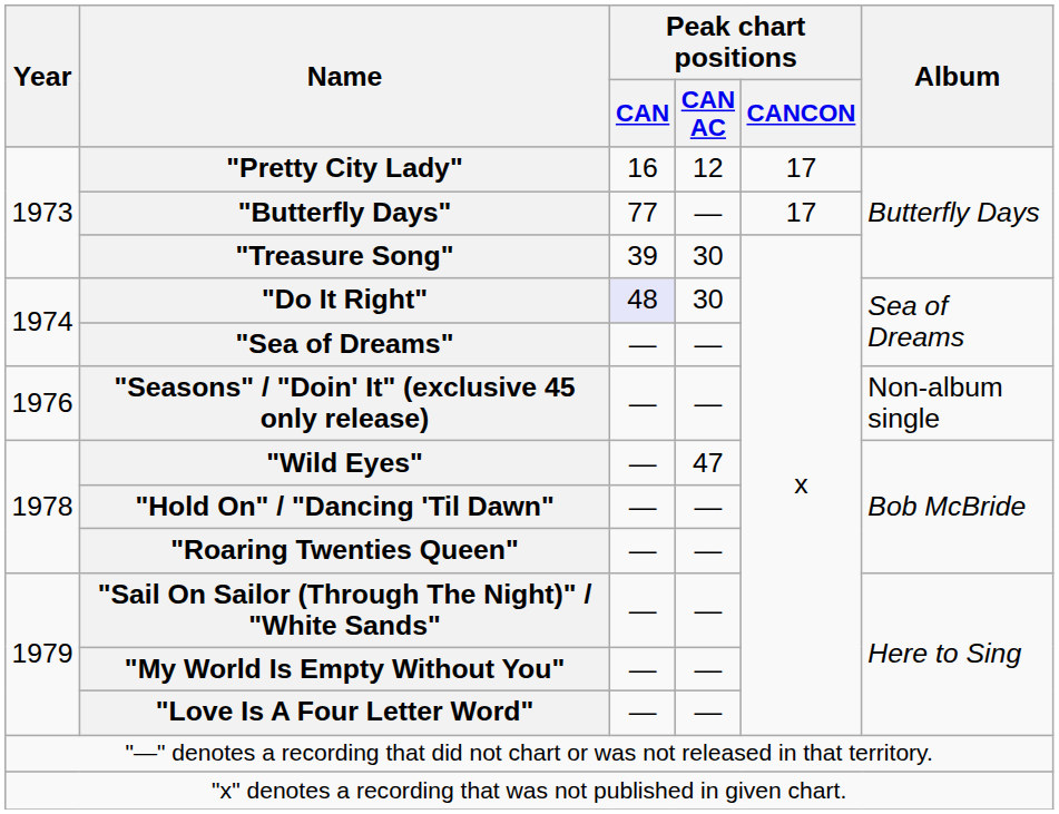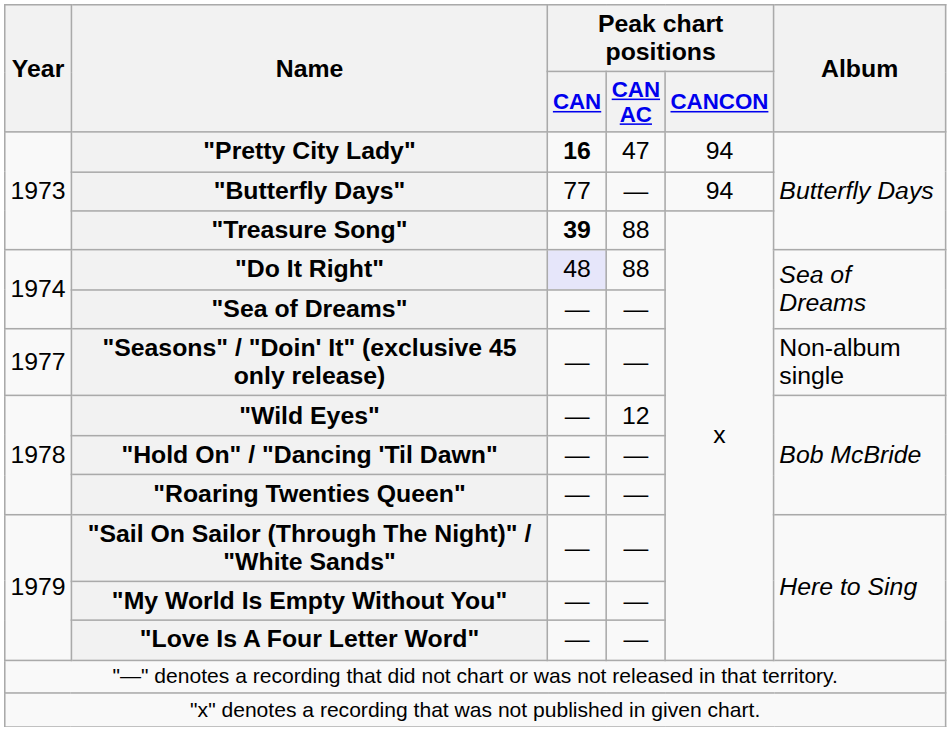"Pretty City Lady" | Peak chart positions / CAN: normal -> bold
"Pretty City Lady" | Peak chart positions / CAN AC: 12 -> 47
"Pretty City Lady" | Peak chart positions / CANCON: 17 -> 94
"Butterfly Days" | Peak chart positions / CANCON: 17 -> 94
"Treasure Song" | Peak chart positions / CAN: normal -> bold
"Treasure Song" | Peak chart positions / CAN AC: 30 -> 88
"Do It Right" | Peak chart positions / CAN AC: 30 -> 88
"Seasons" / "Doin' It" (exclusive 45 only release) | Year: 1976 -> 1977
"Wild Eyes" | Peak chart positions / CAN AC: 47 -> 12
